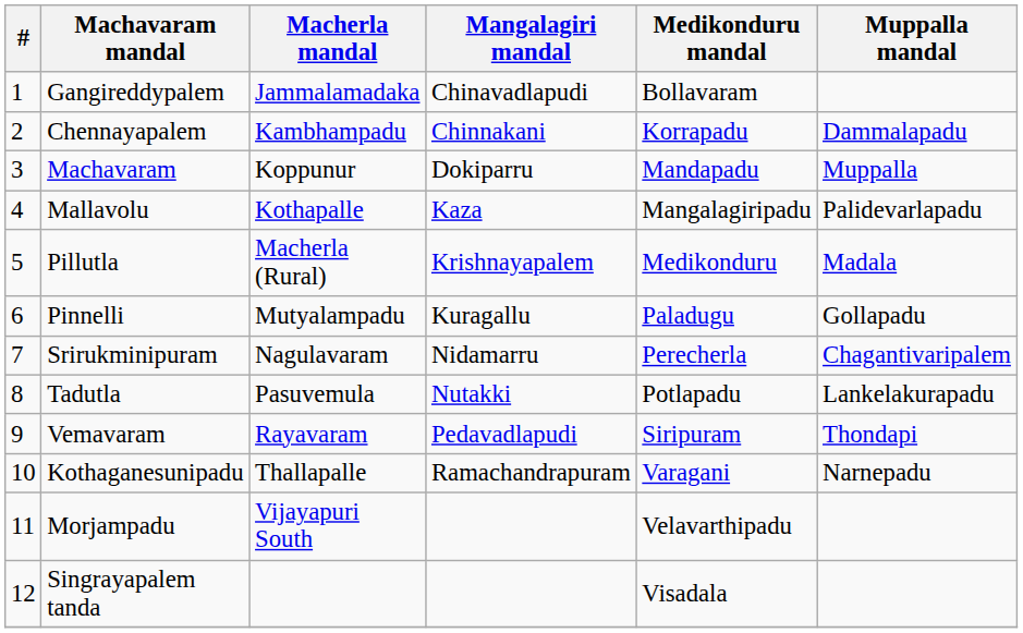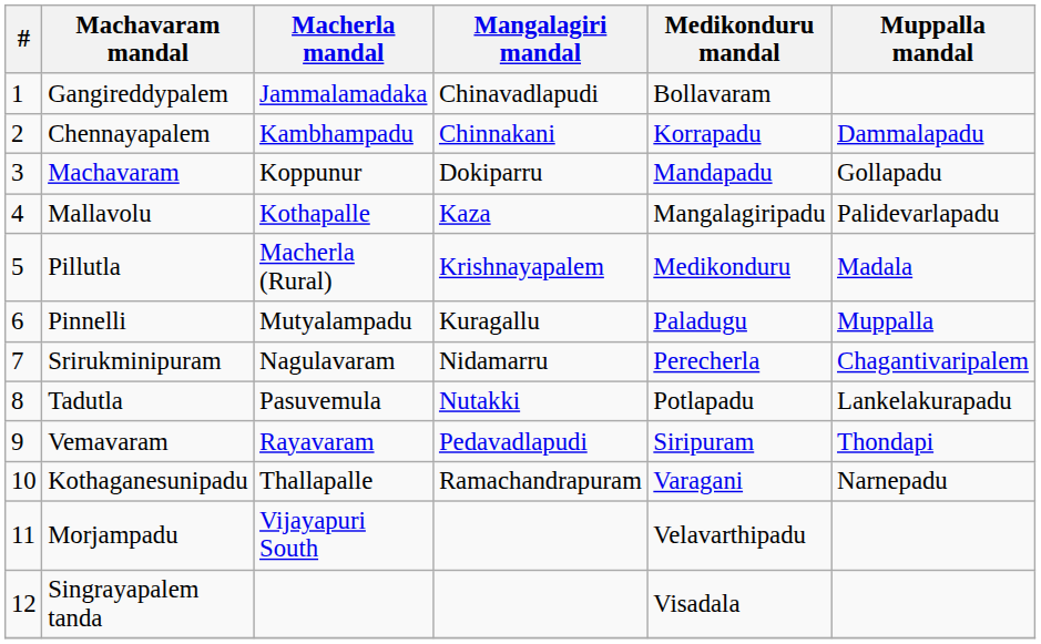Machavaram | Muppalla mandal: Muppalla -> Gollapadu
Pinnelli | Muppalla mandal: Gollapadu -> Muppalla
